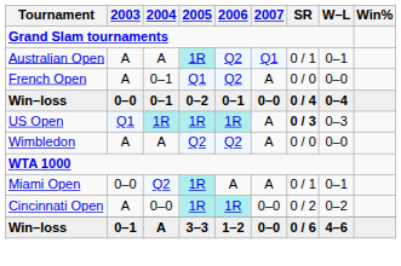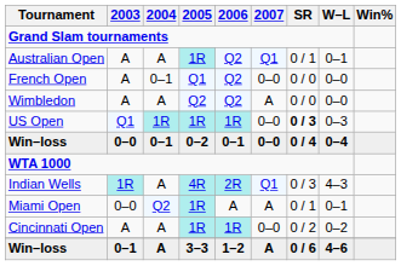French Open | 2007: A -> 0–0
rows swapped: Wimbledon <-> Win–loss / 0–2
US Open | 2007: A -> 0–0
+ row: Indian Wells | 1R | A | 4R | 2R | Q1 | 0 / 3 | 4–3
Cincinnati Open | 2004: 0–0 -> A
Win–loss / 3–3 | 2007: 0–0 -> A
